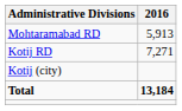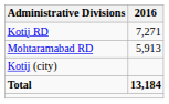rows swapped: Kotij RD <-> Mohtaramabad RD
